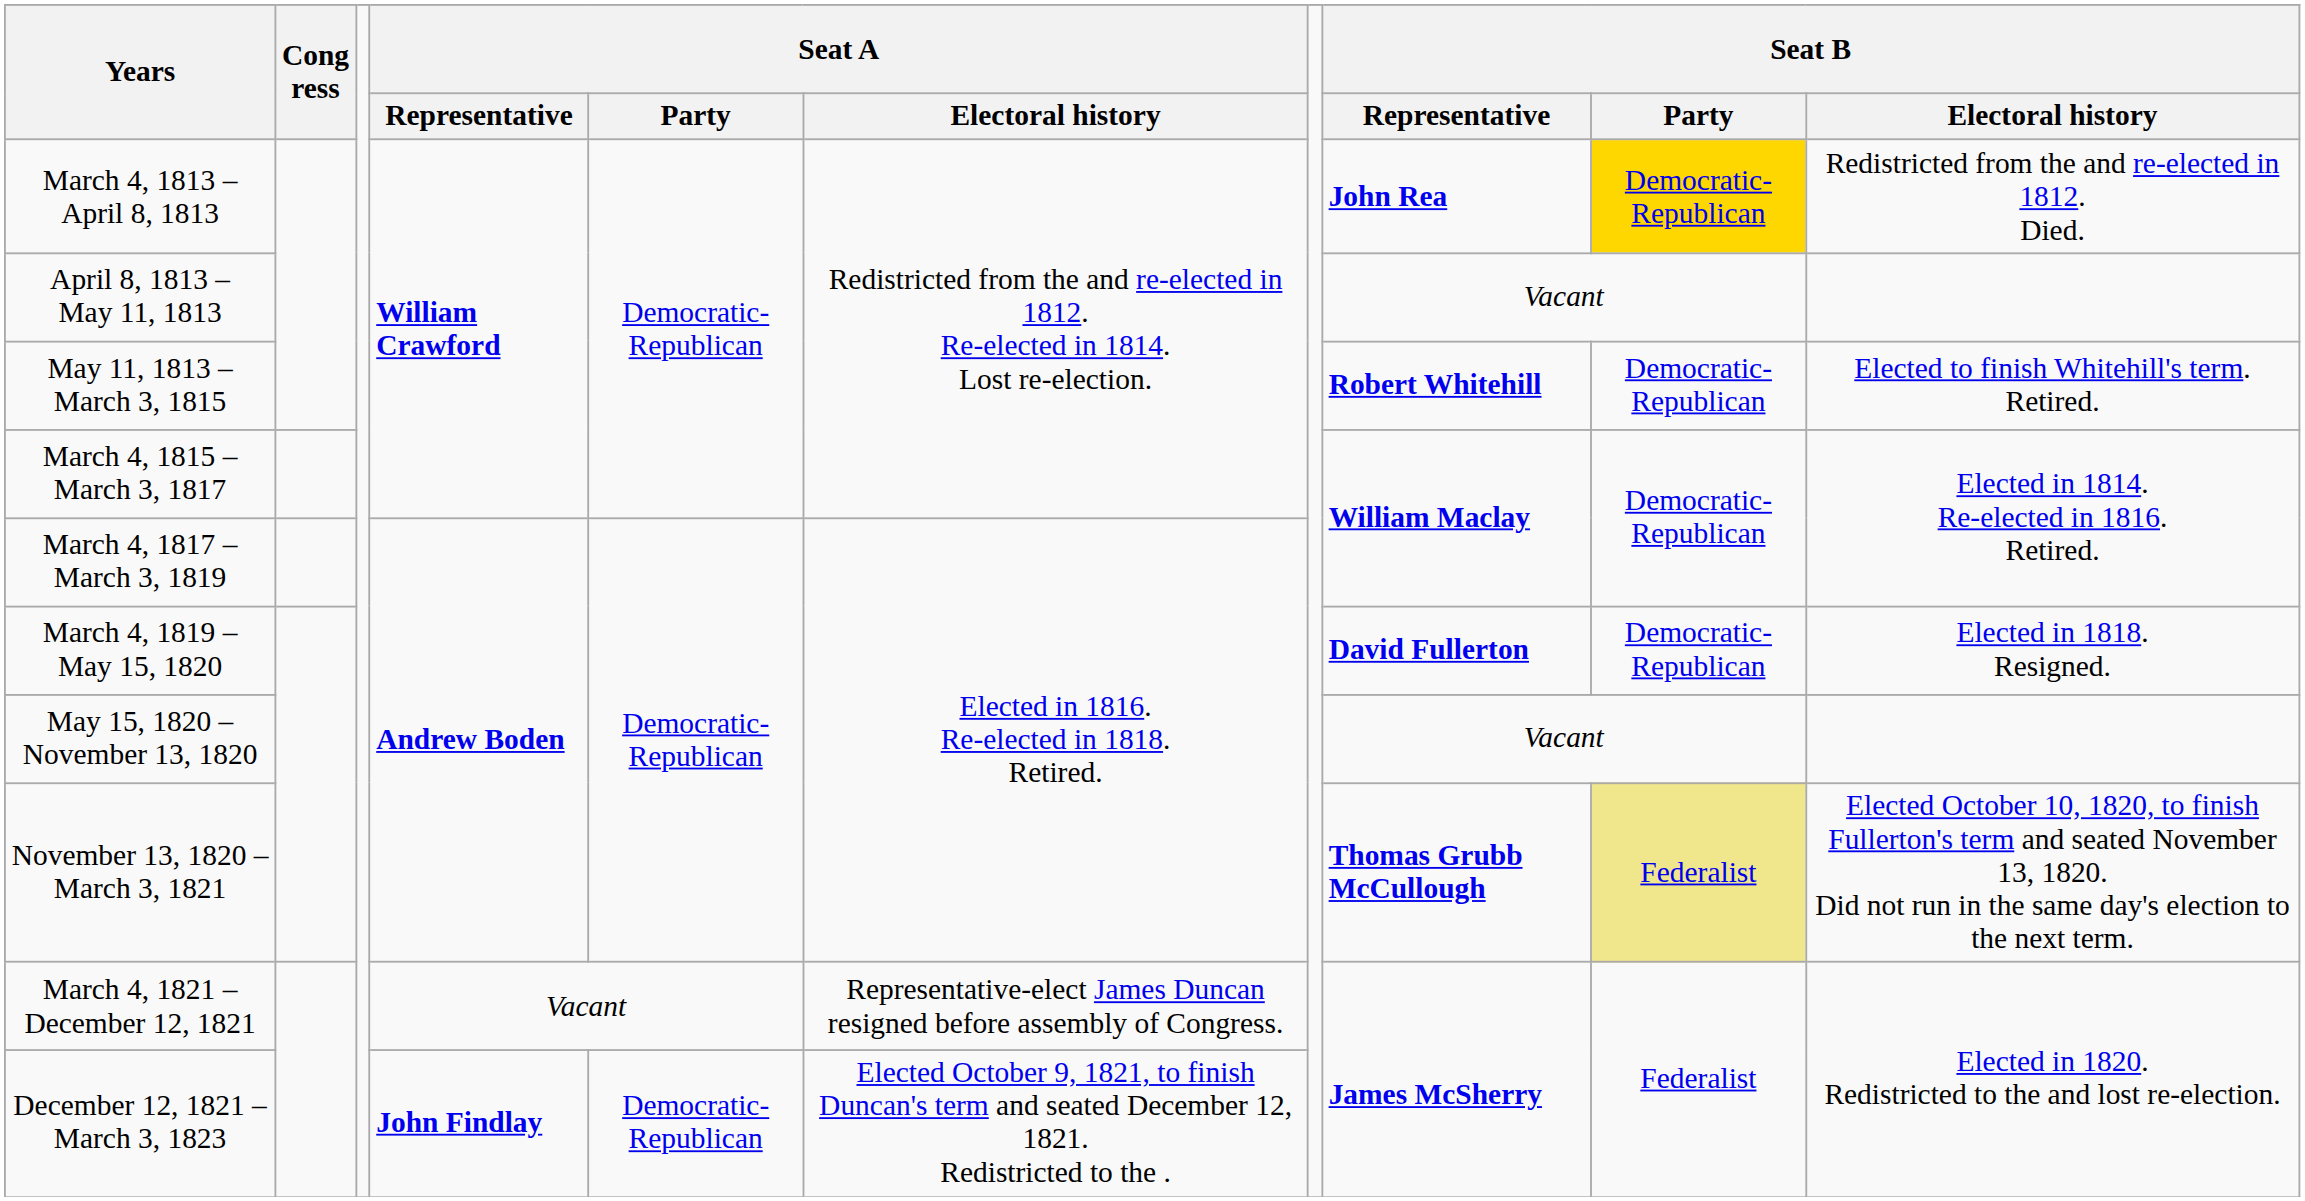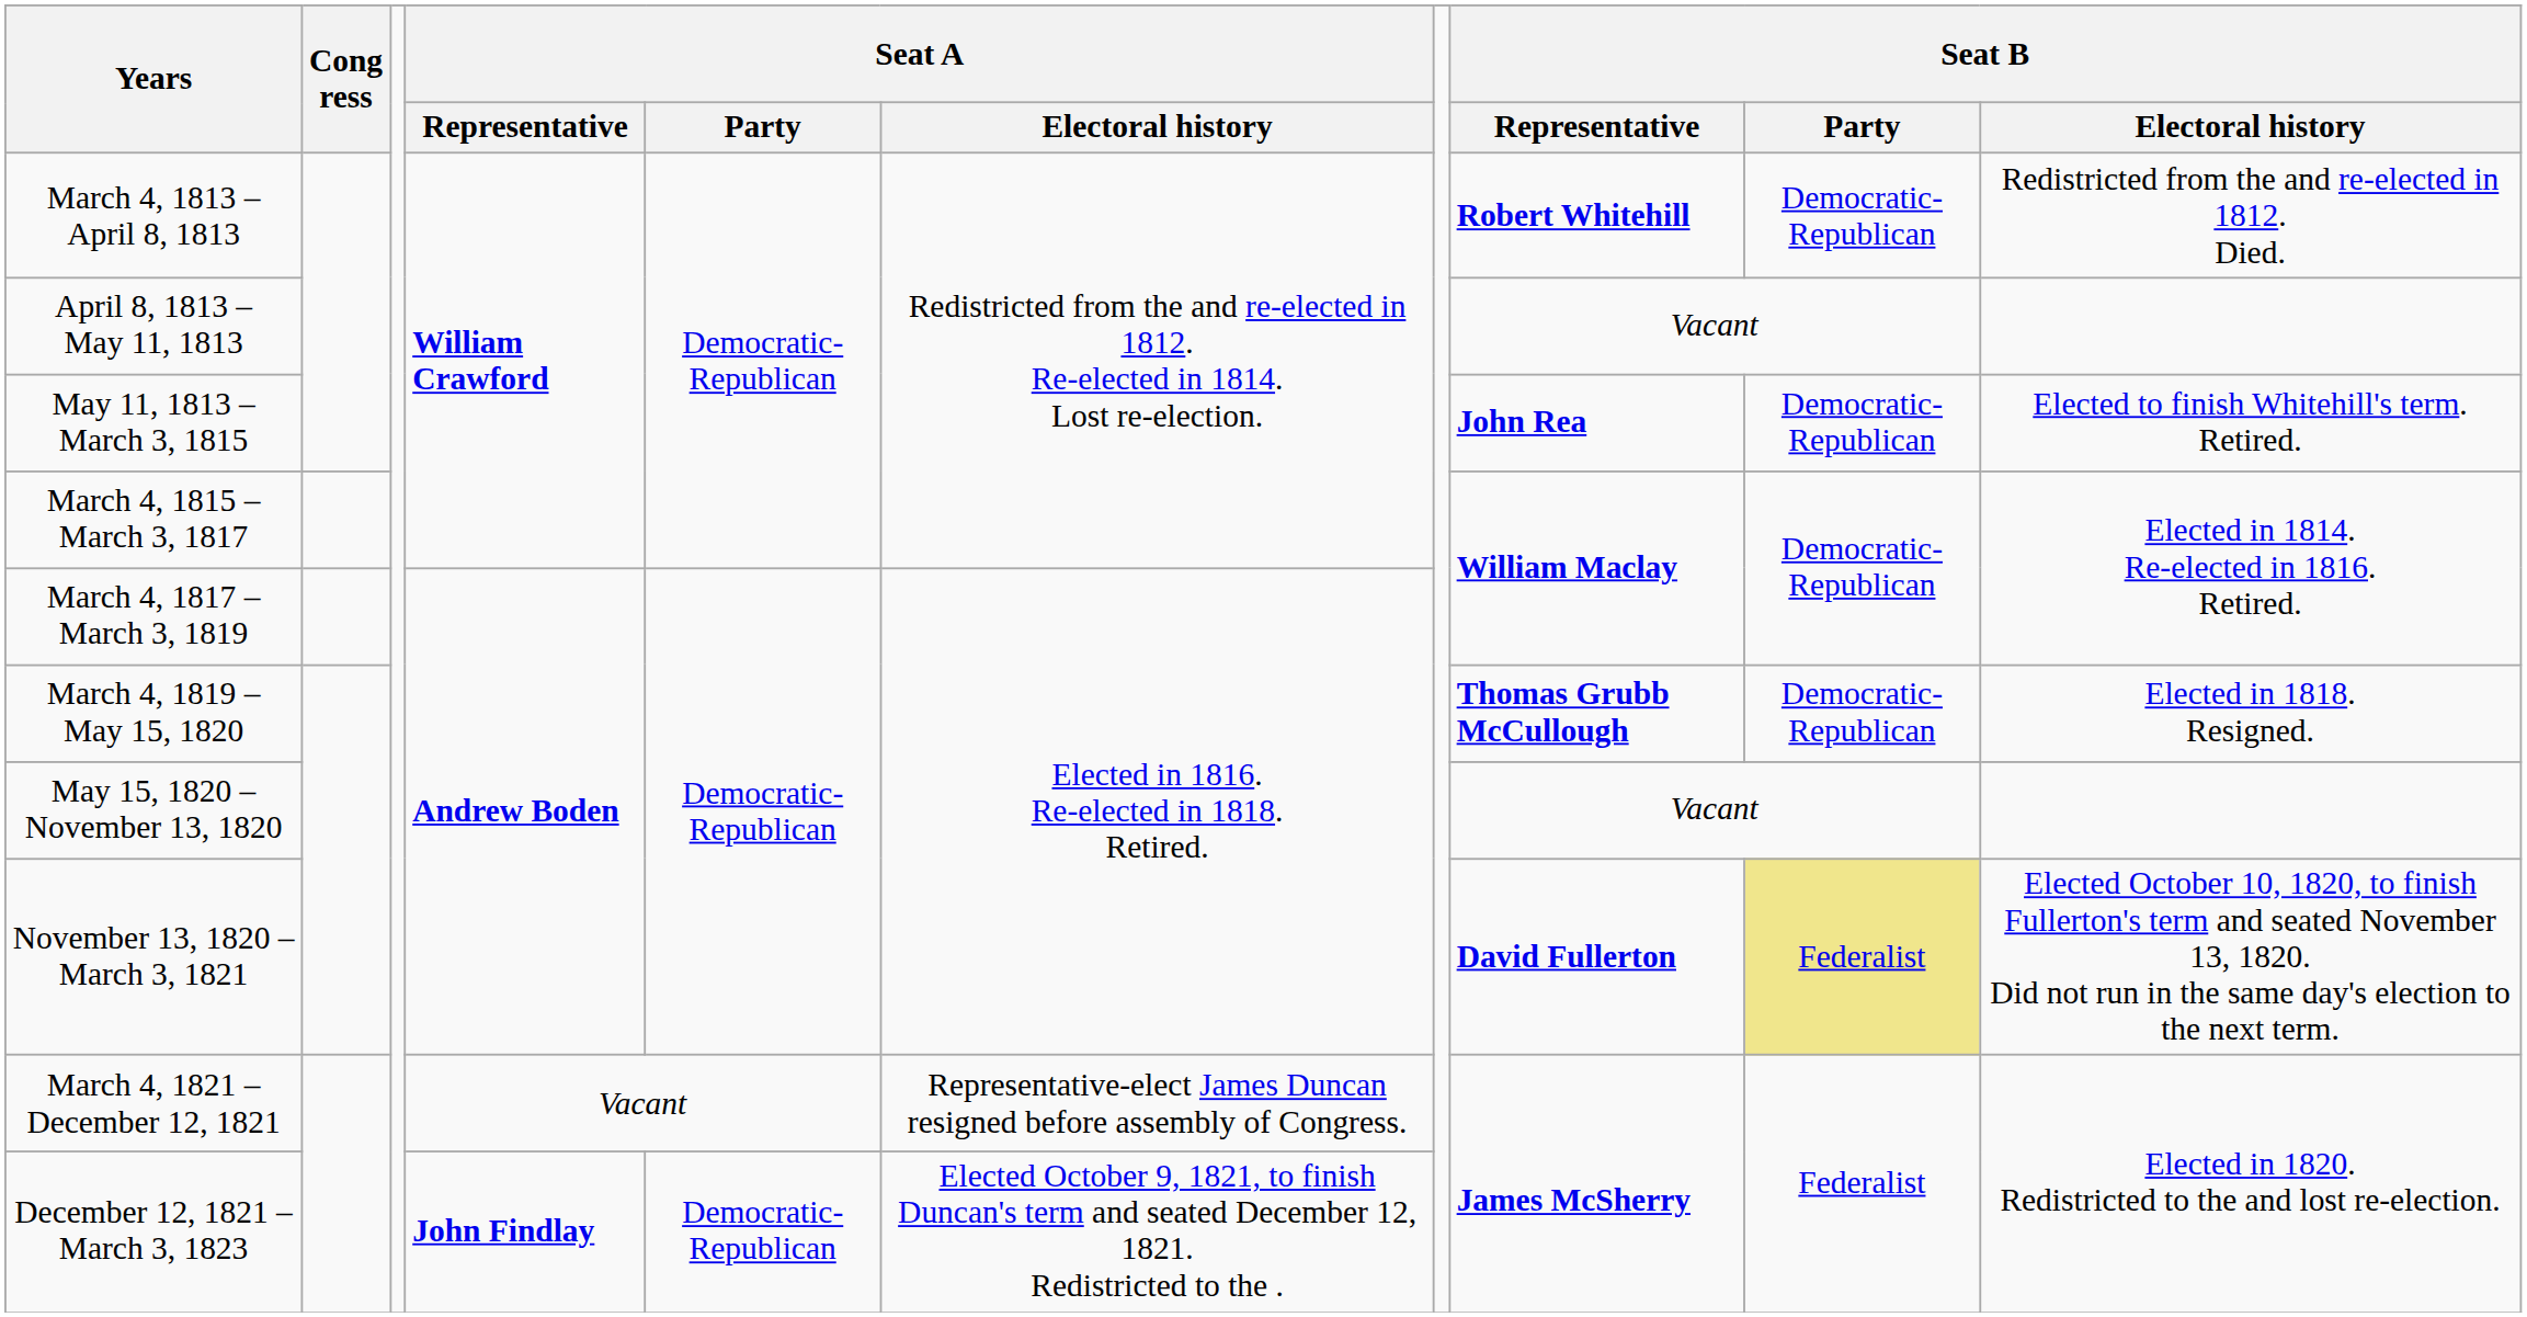March 4, 1813 – April 8, 1813 | Seat B / Representative: John Rea -> Robert Whitehill
March 4, 1813 – April 8, 1813 | Seat B / Party: gold background -> no background
May 11, 1813 – March 3, 1815 | Seat B / Representative: Robert Whitehill -> John Rea
March 4, 1819 – May 15, 1820 | Seat B / Representative: David Fullerton -> Thomas Grubb McCullough
November 13, 1820 – March 3, 1821 | Seat B / Representative: Thomas Grubb McCullough -> David Fullerton
